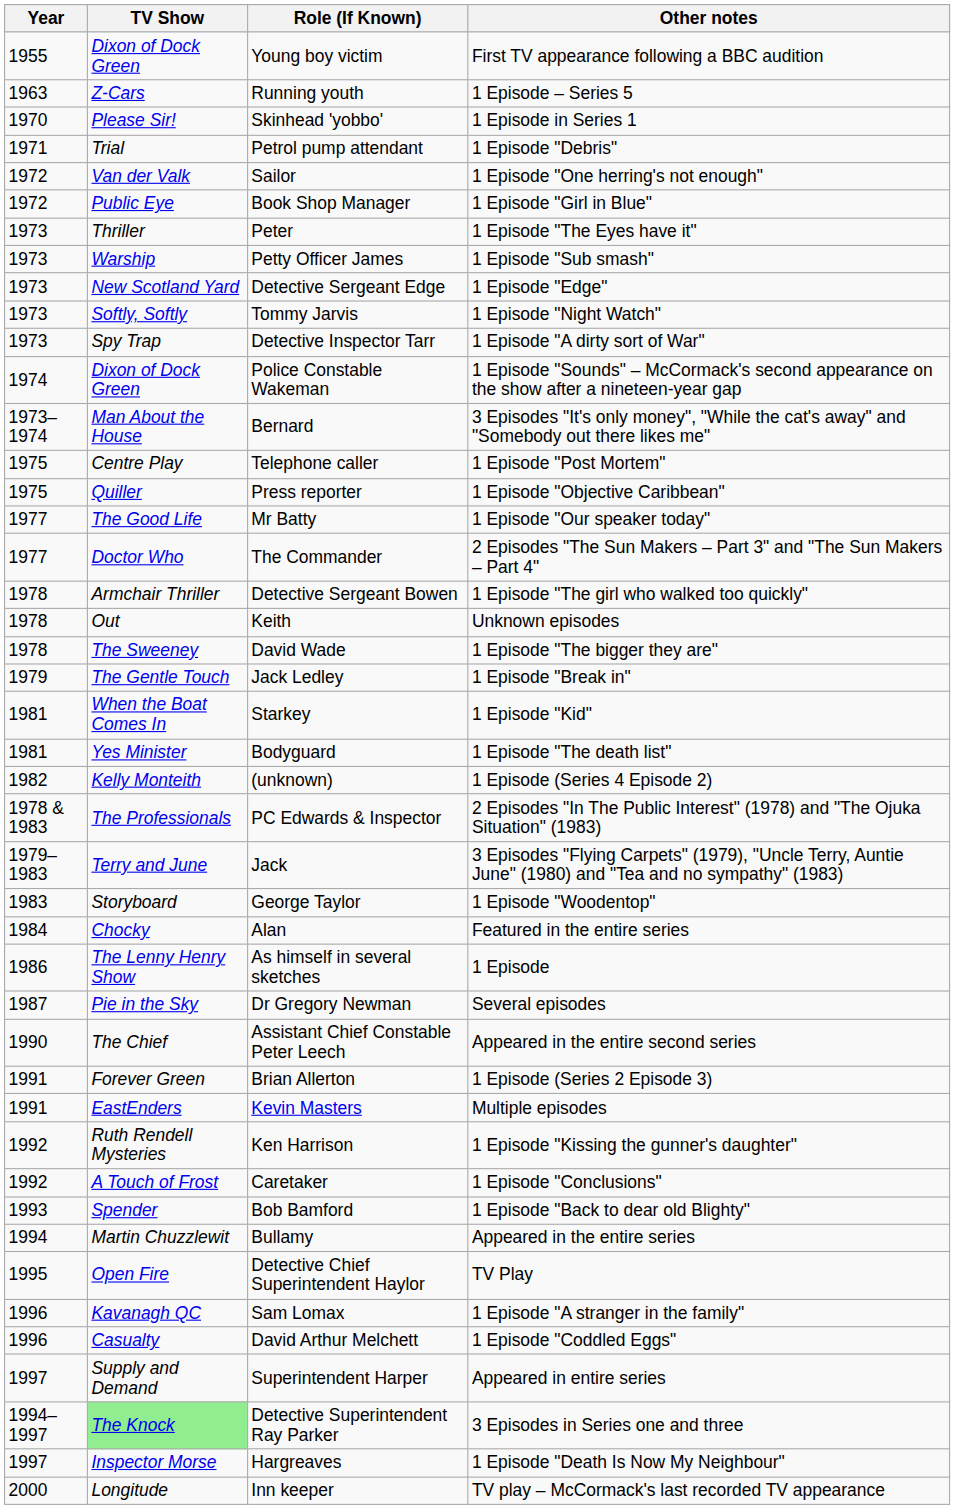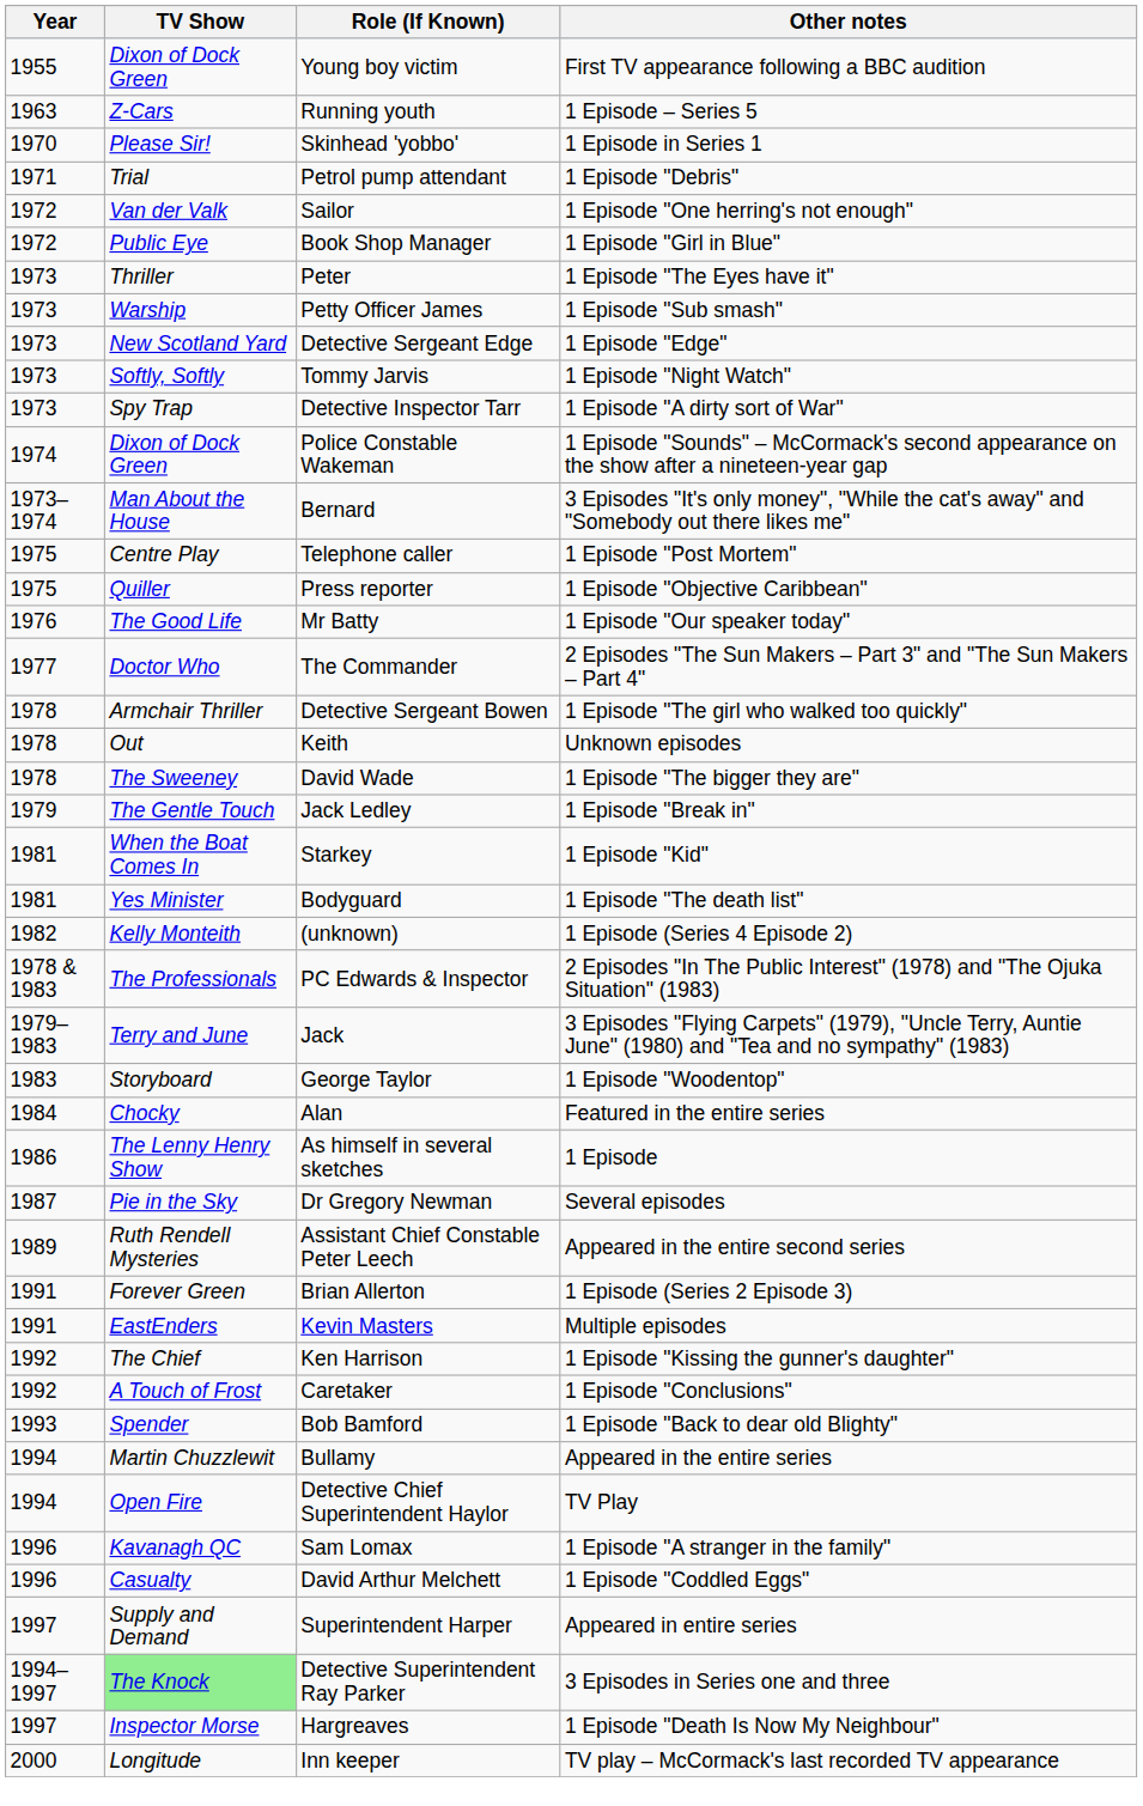Mr Batty | Year: 1977 -> 1976
Assistant Chief Constable Peter Leech | Year: 1990 -> 1989
Assistant Chief Constable Peter Leech | TV Show: The Chief -> Ruth Rendell Mysteries
Ken Harrison | TV Show: Ruth Rendell Mysteries -> The Chief
Detective Chief Superintendent Haylor | Year: 1995 -> 1994
